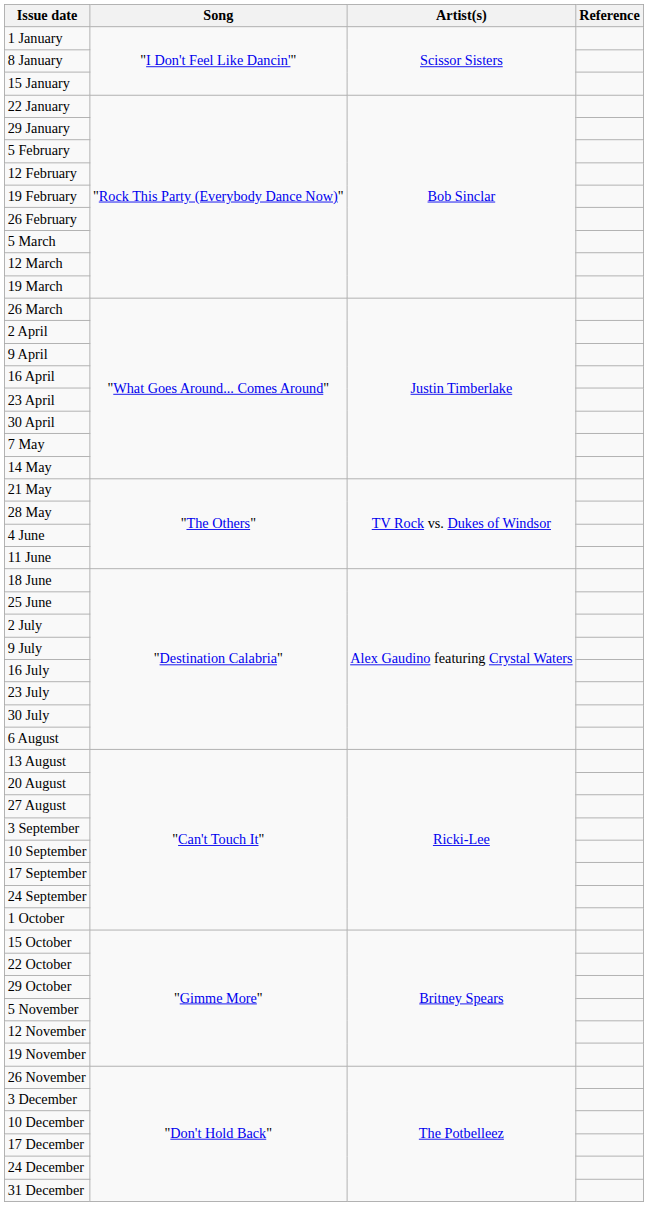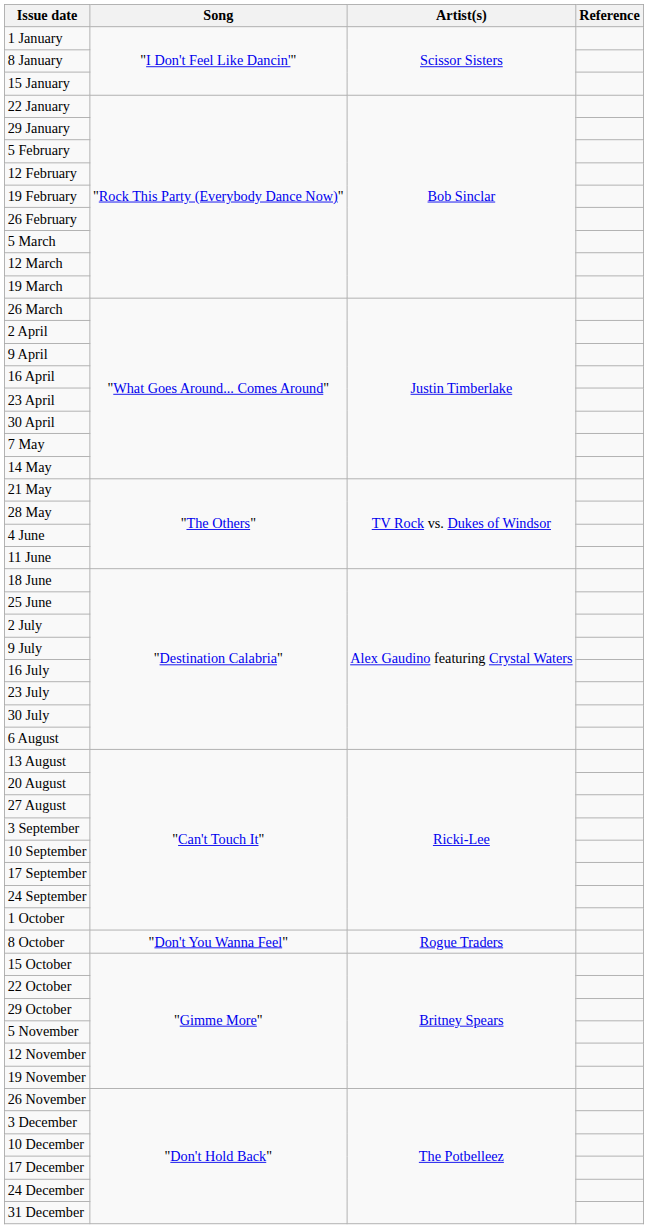+ row: 8 October | "Don't You Wanna Feel" | Rogue Traders
